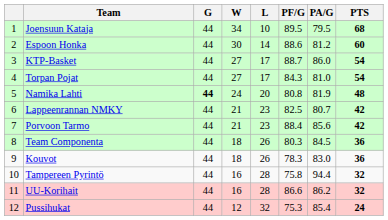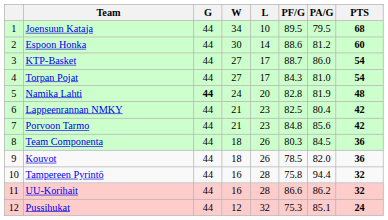Namika Lahti | PF/G: 80.8 -> 82.8
Lappeenrannan NMKY | PA/G: 80.7 -> 80.4
Porvoon Tarmo | PF/G: 88.4 -> 84.8
Kouvot | PF/G: 78.3 -> 78.5
Kouvot | PA/G: 83.0 -> 82.0
Pussihukat | PA/G: 85.4 -> 85.1
